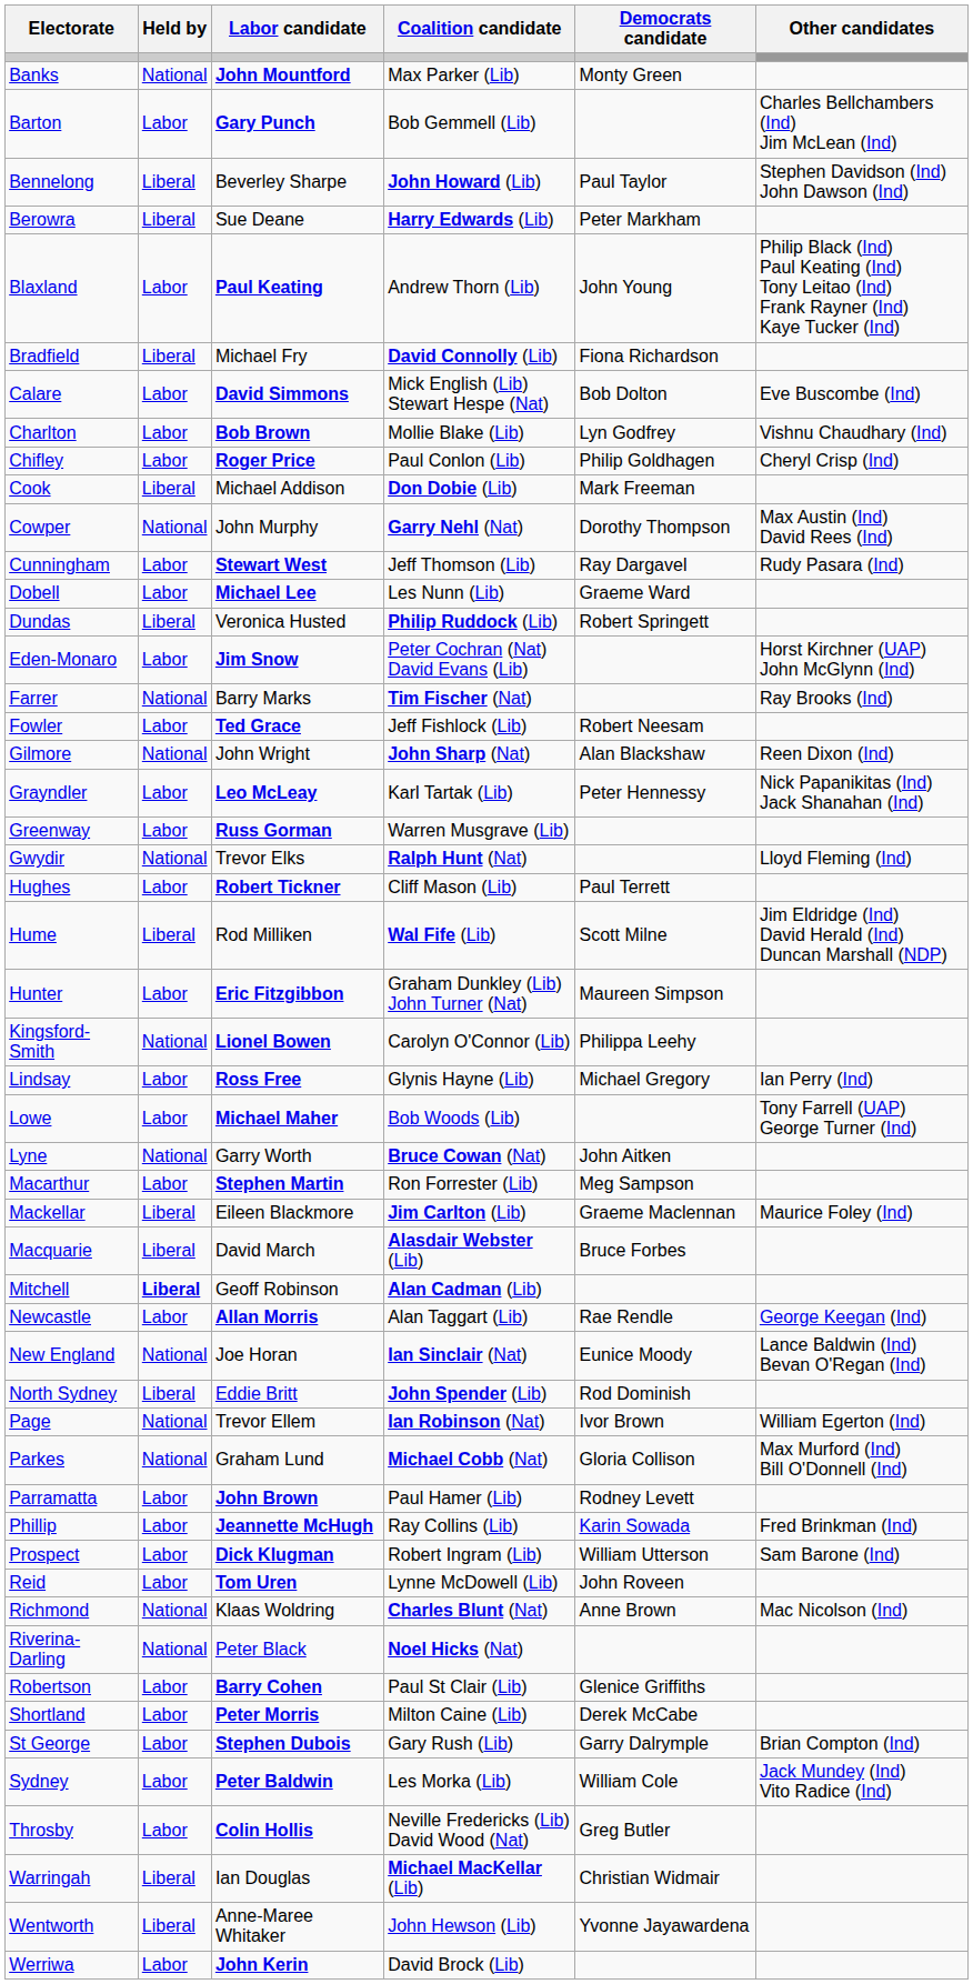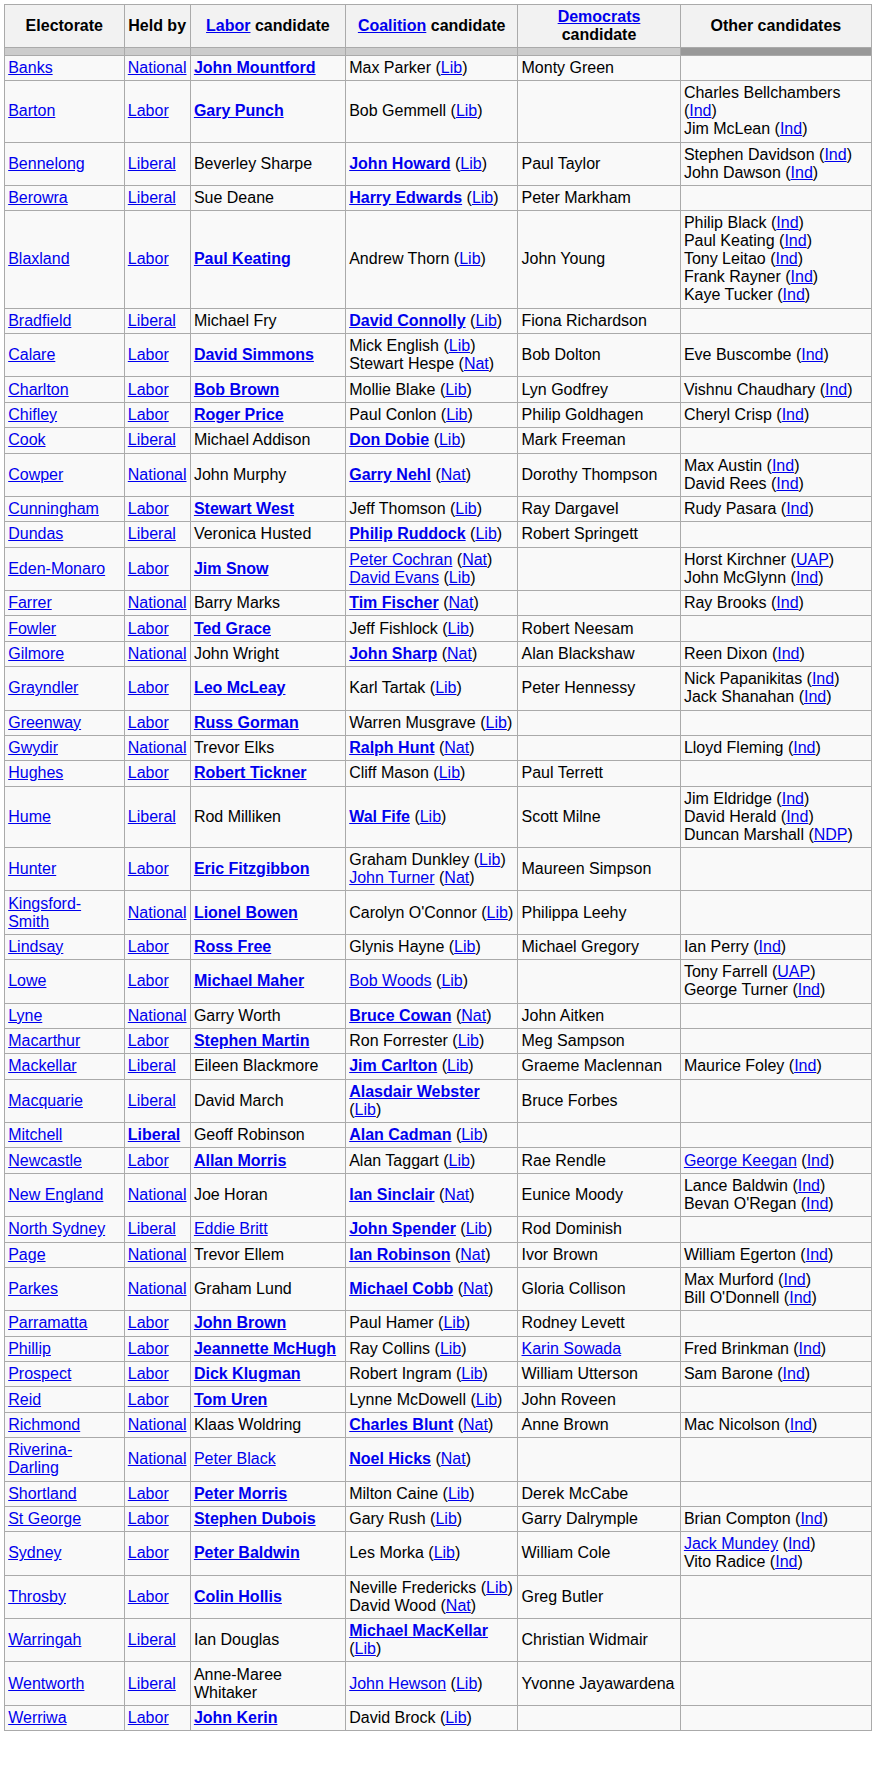- row: Dobell | Labor | Michael Lee | Les Nunn (Lib) | Graeme Ward
- row: Robertson | Labor | Barry Cohen | Paul St Clair (Lib) | Glenice Griffiths
